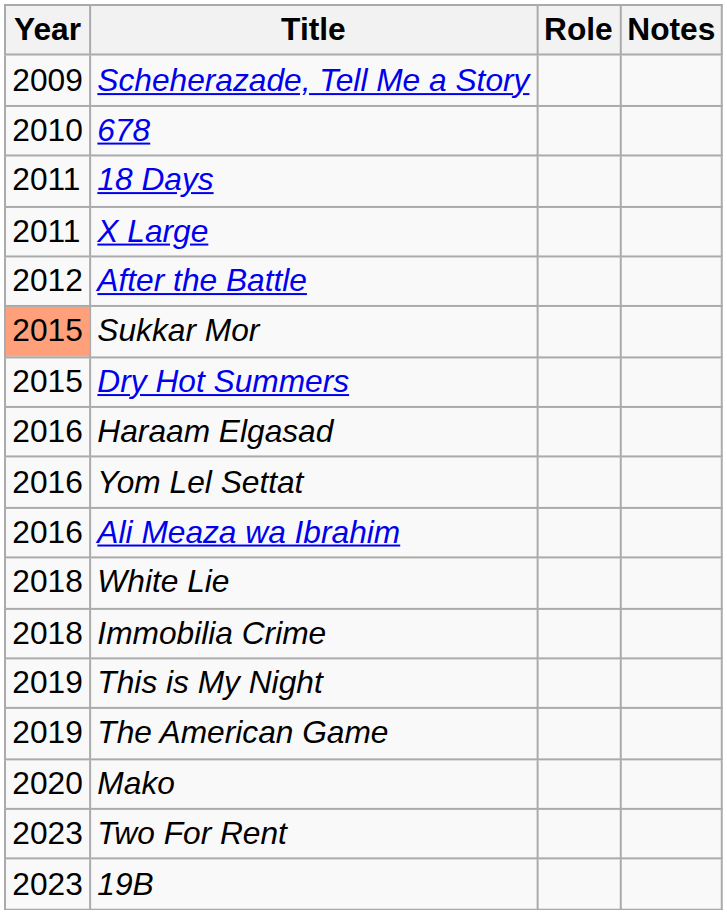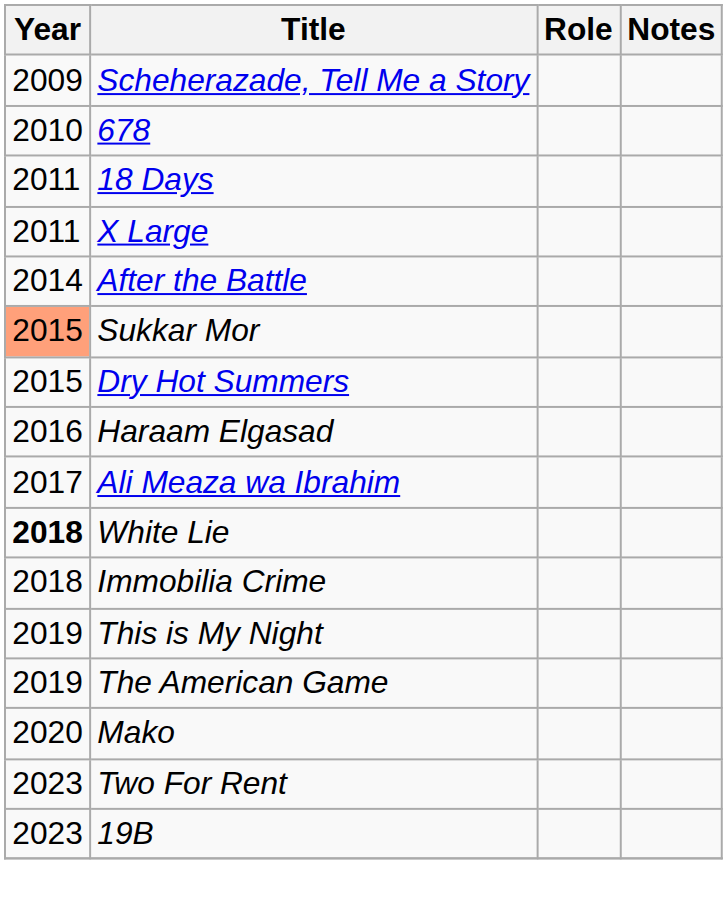After the Battle | Year: 2012 -> 2014
- row: 2016 | Yom Lel Settat
Ali Meaza wa Ibrahim | Year: 2016 -> 2017
White Lie | Year: normal -> bold
